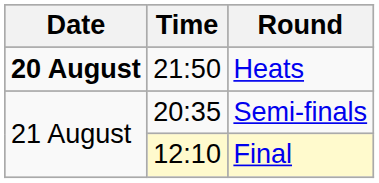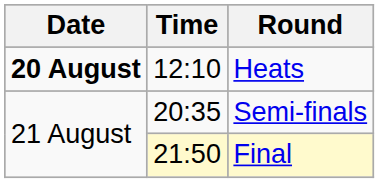Heats | Time: 21:50 -> 12:10
Final | Time: 12:10 -> 21:50
